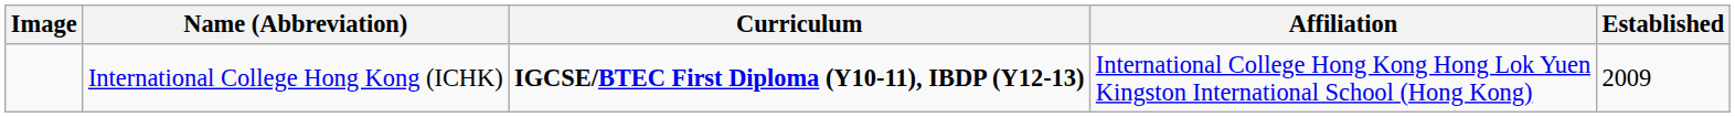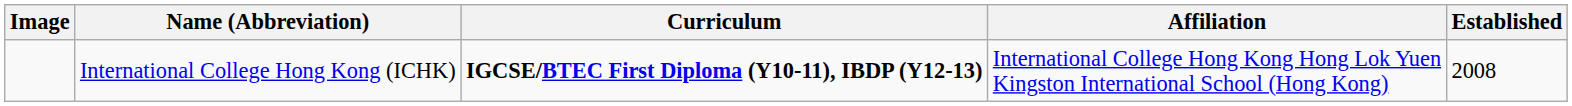International College Hong Kong (ICHK) | Established: 2009 -> 2008
